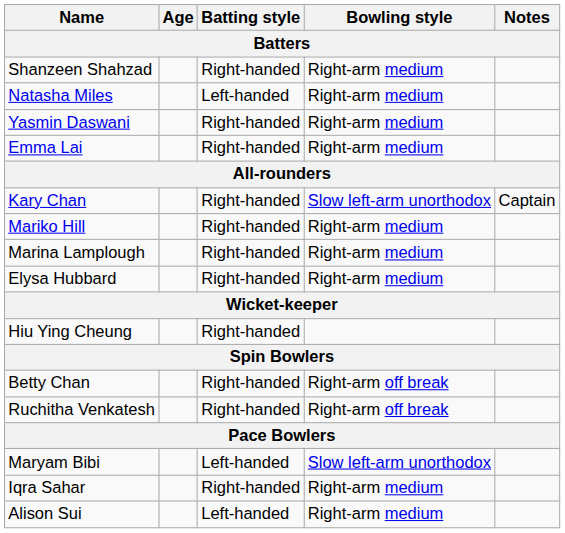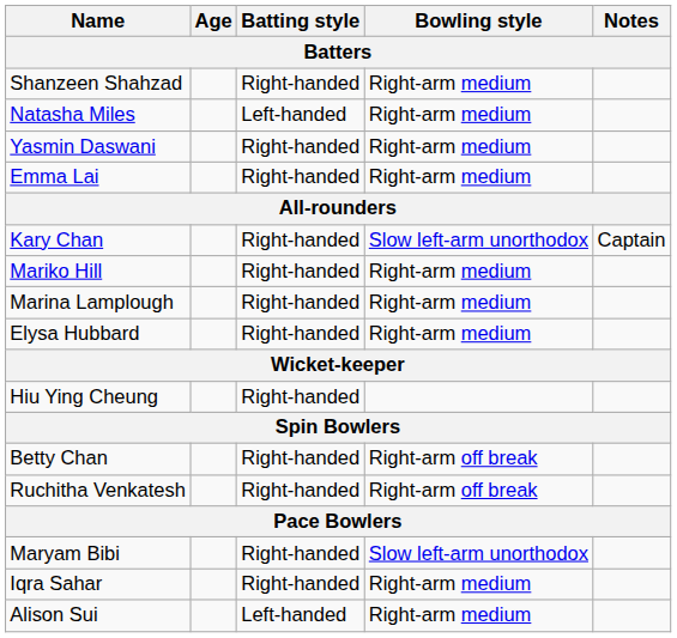Maryam Bibi | Batting style: Left-handed -> Right-handed
